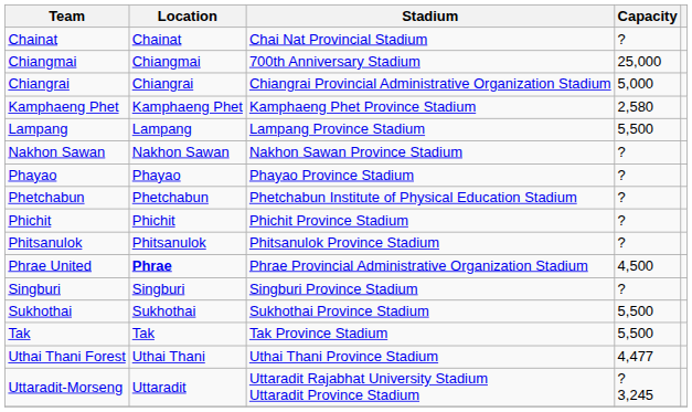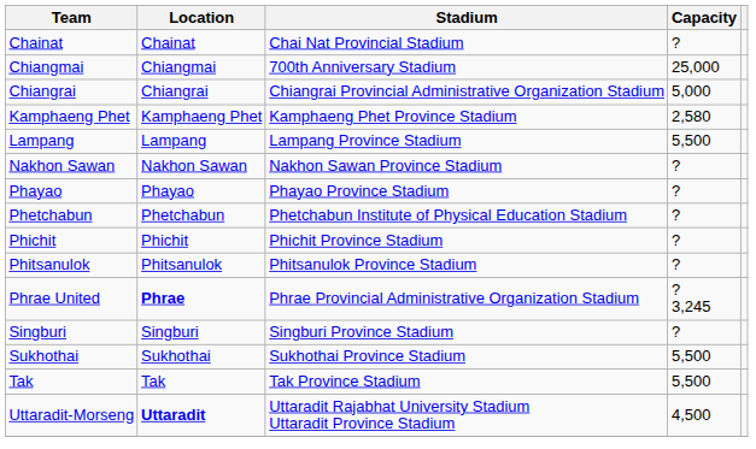Phrae United | Capacity: 4,500 -> ? 3,245
- row: Uthai Thani Forest | Uthai Thani | Uthai Thani Province Stadium | 4,477
Uttaradit-Morseng | Location: normal -> bold
Uttaradit-Morseng | Capacity: ? 3,245 -> 4,500
